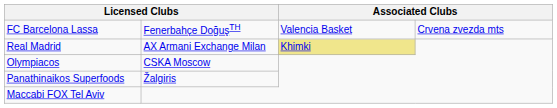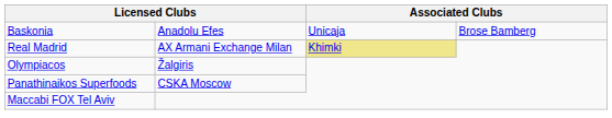+ row: Baskonia | Anadolu Efes | Unicaja | Brose Bamberg
- row: FC Barcelona Lassa | Fenerbahçe DoğuşTH | Valencia Basket | Crvena zvezda mts
Olympiacos | column 2: CSKA Moscow -> Žalgiris
Panathinaikos Superfoods | column 2: Žalgiris -> CSKA Moscow
